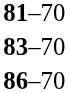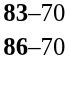- row: 81–70
